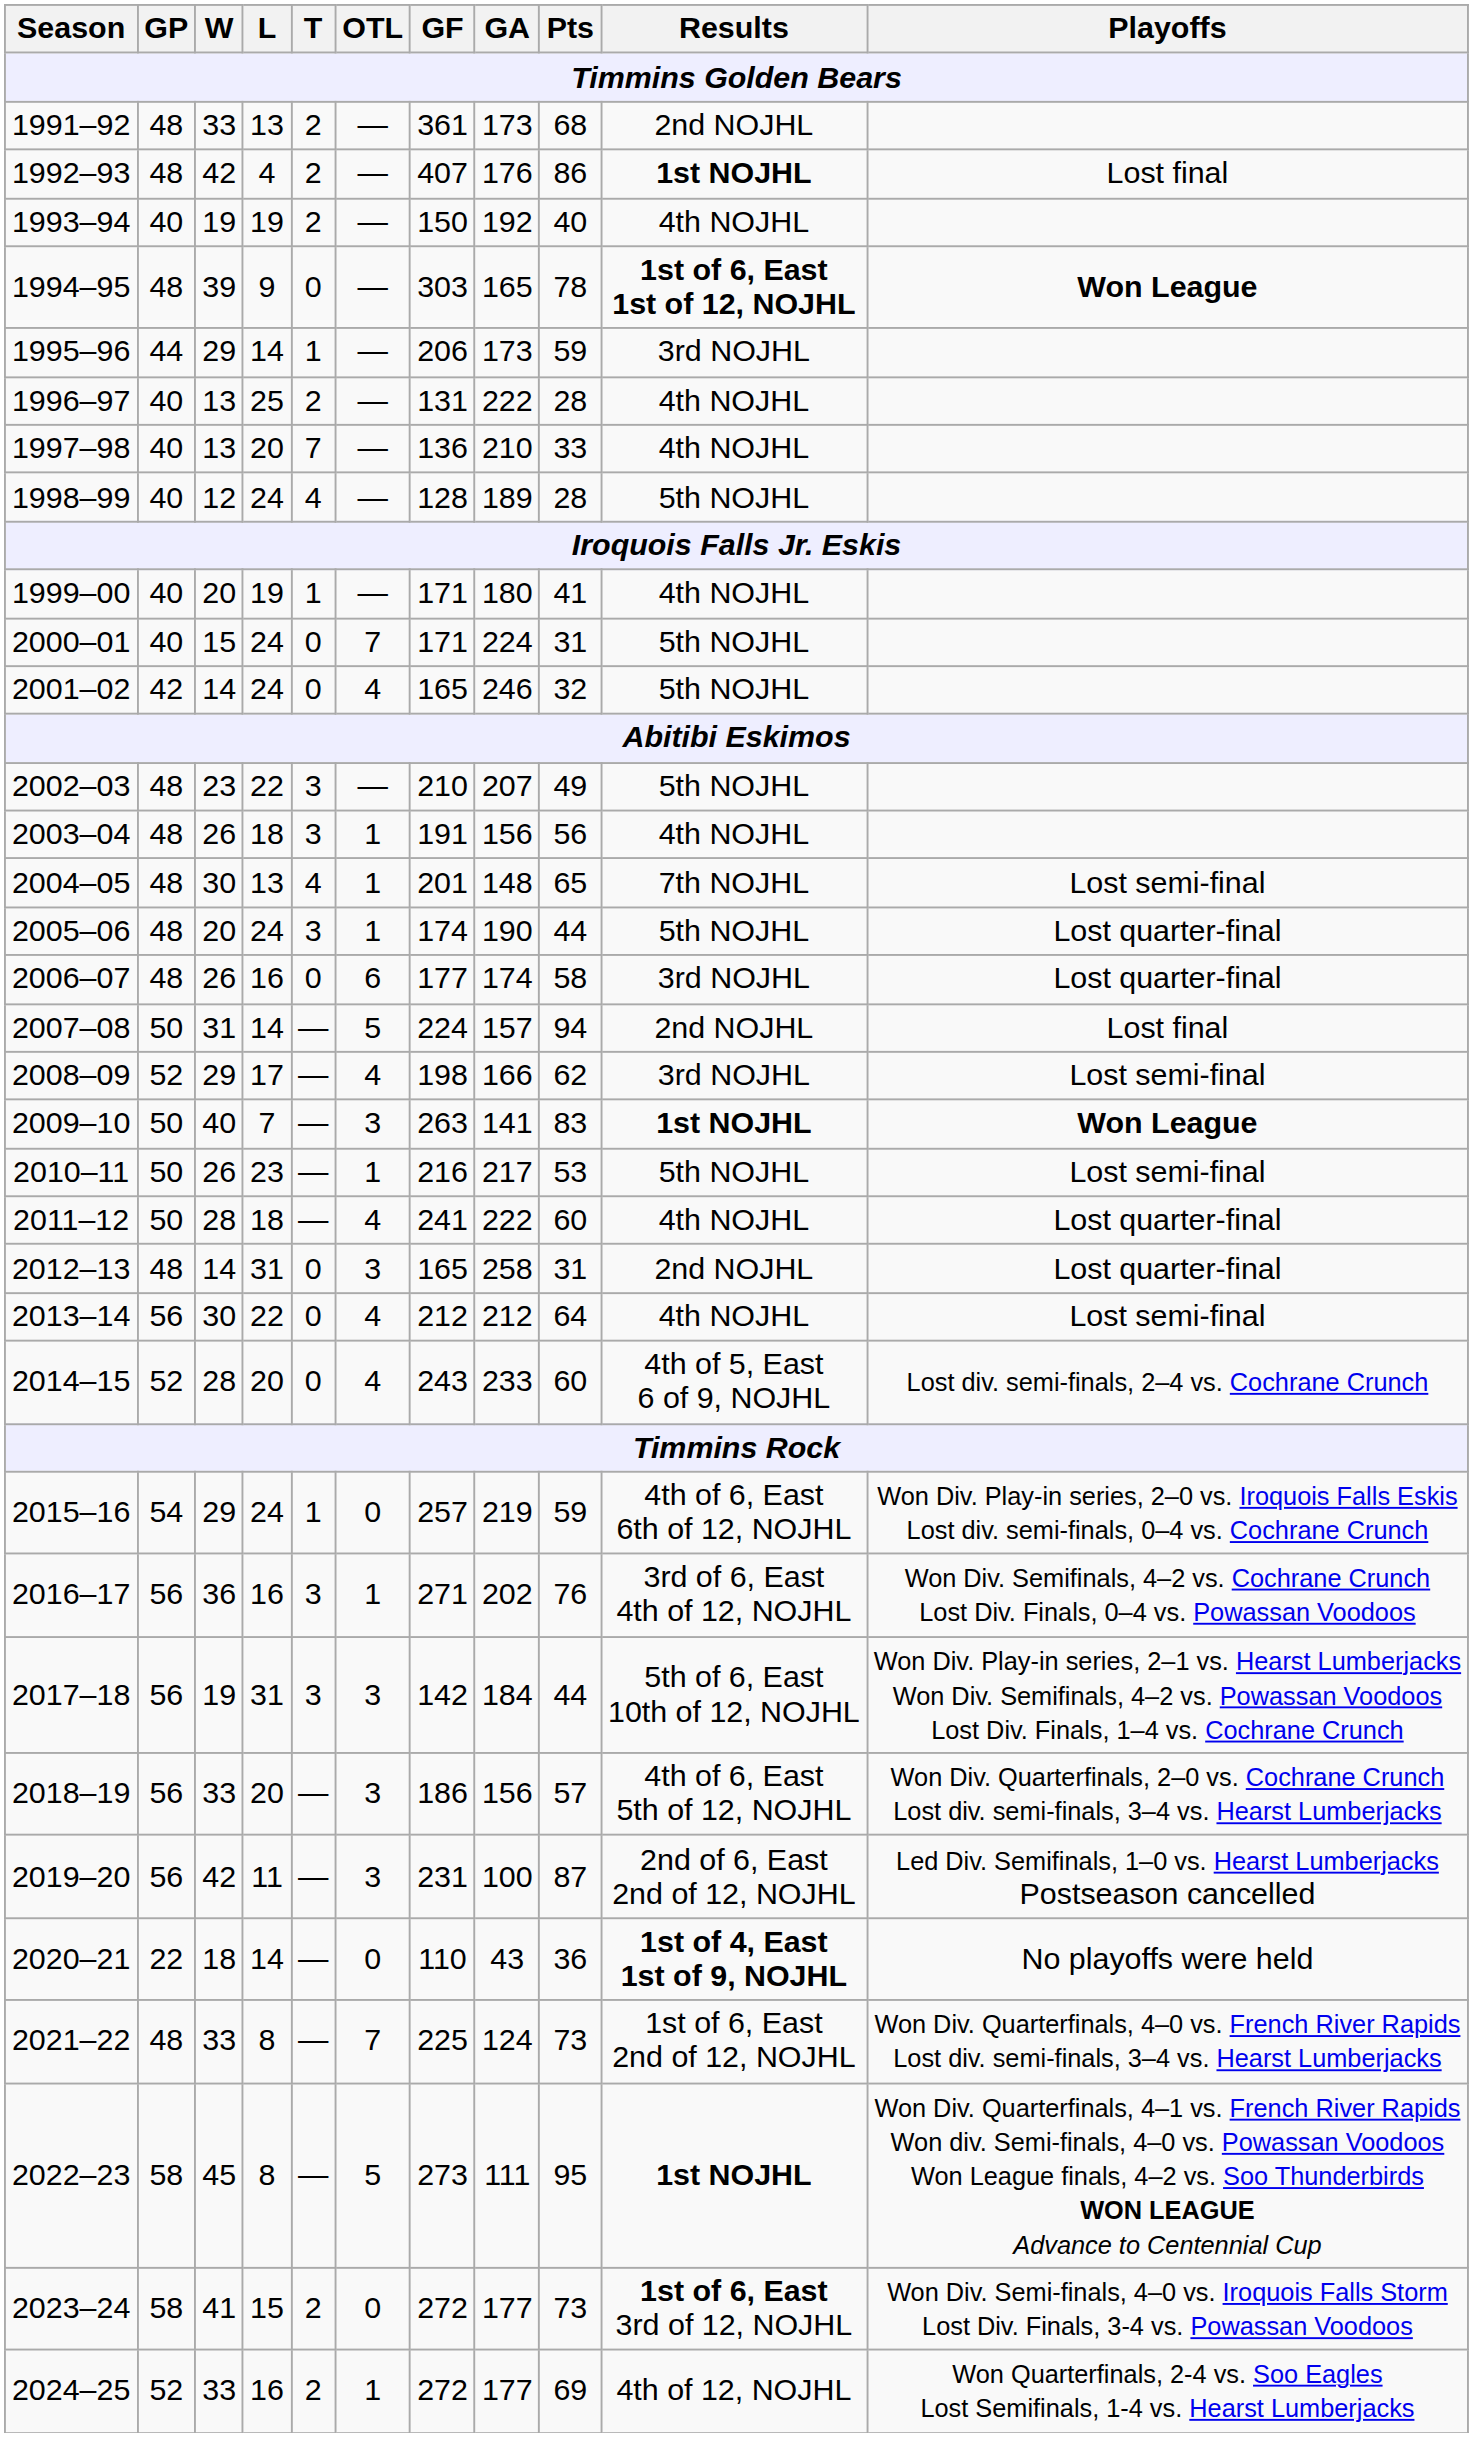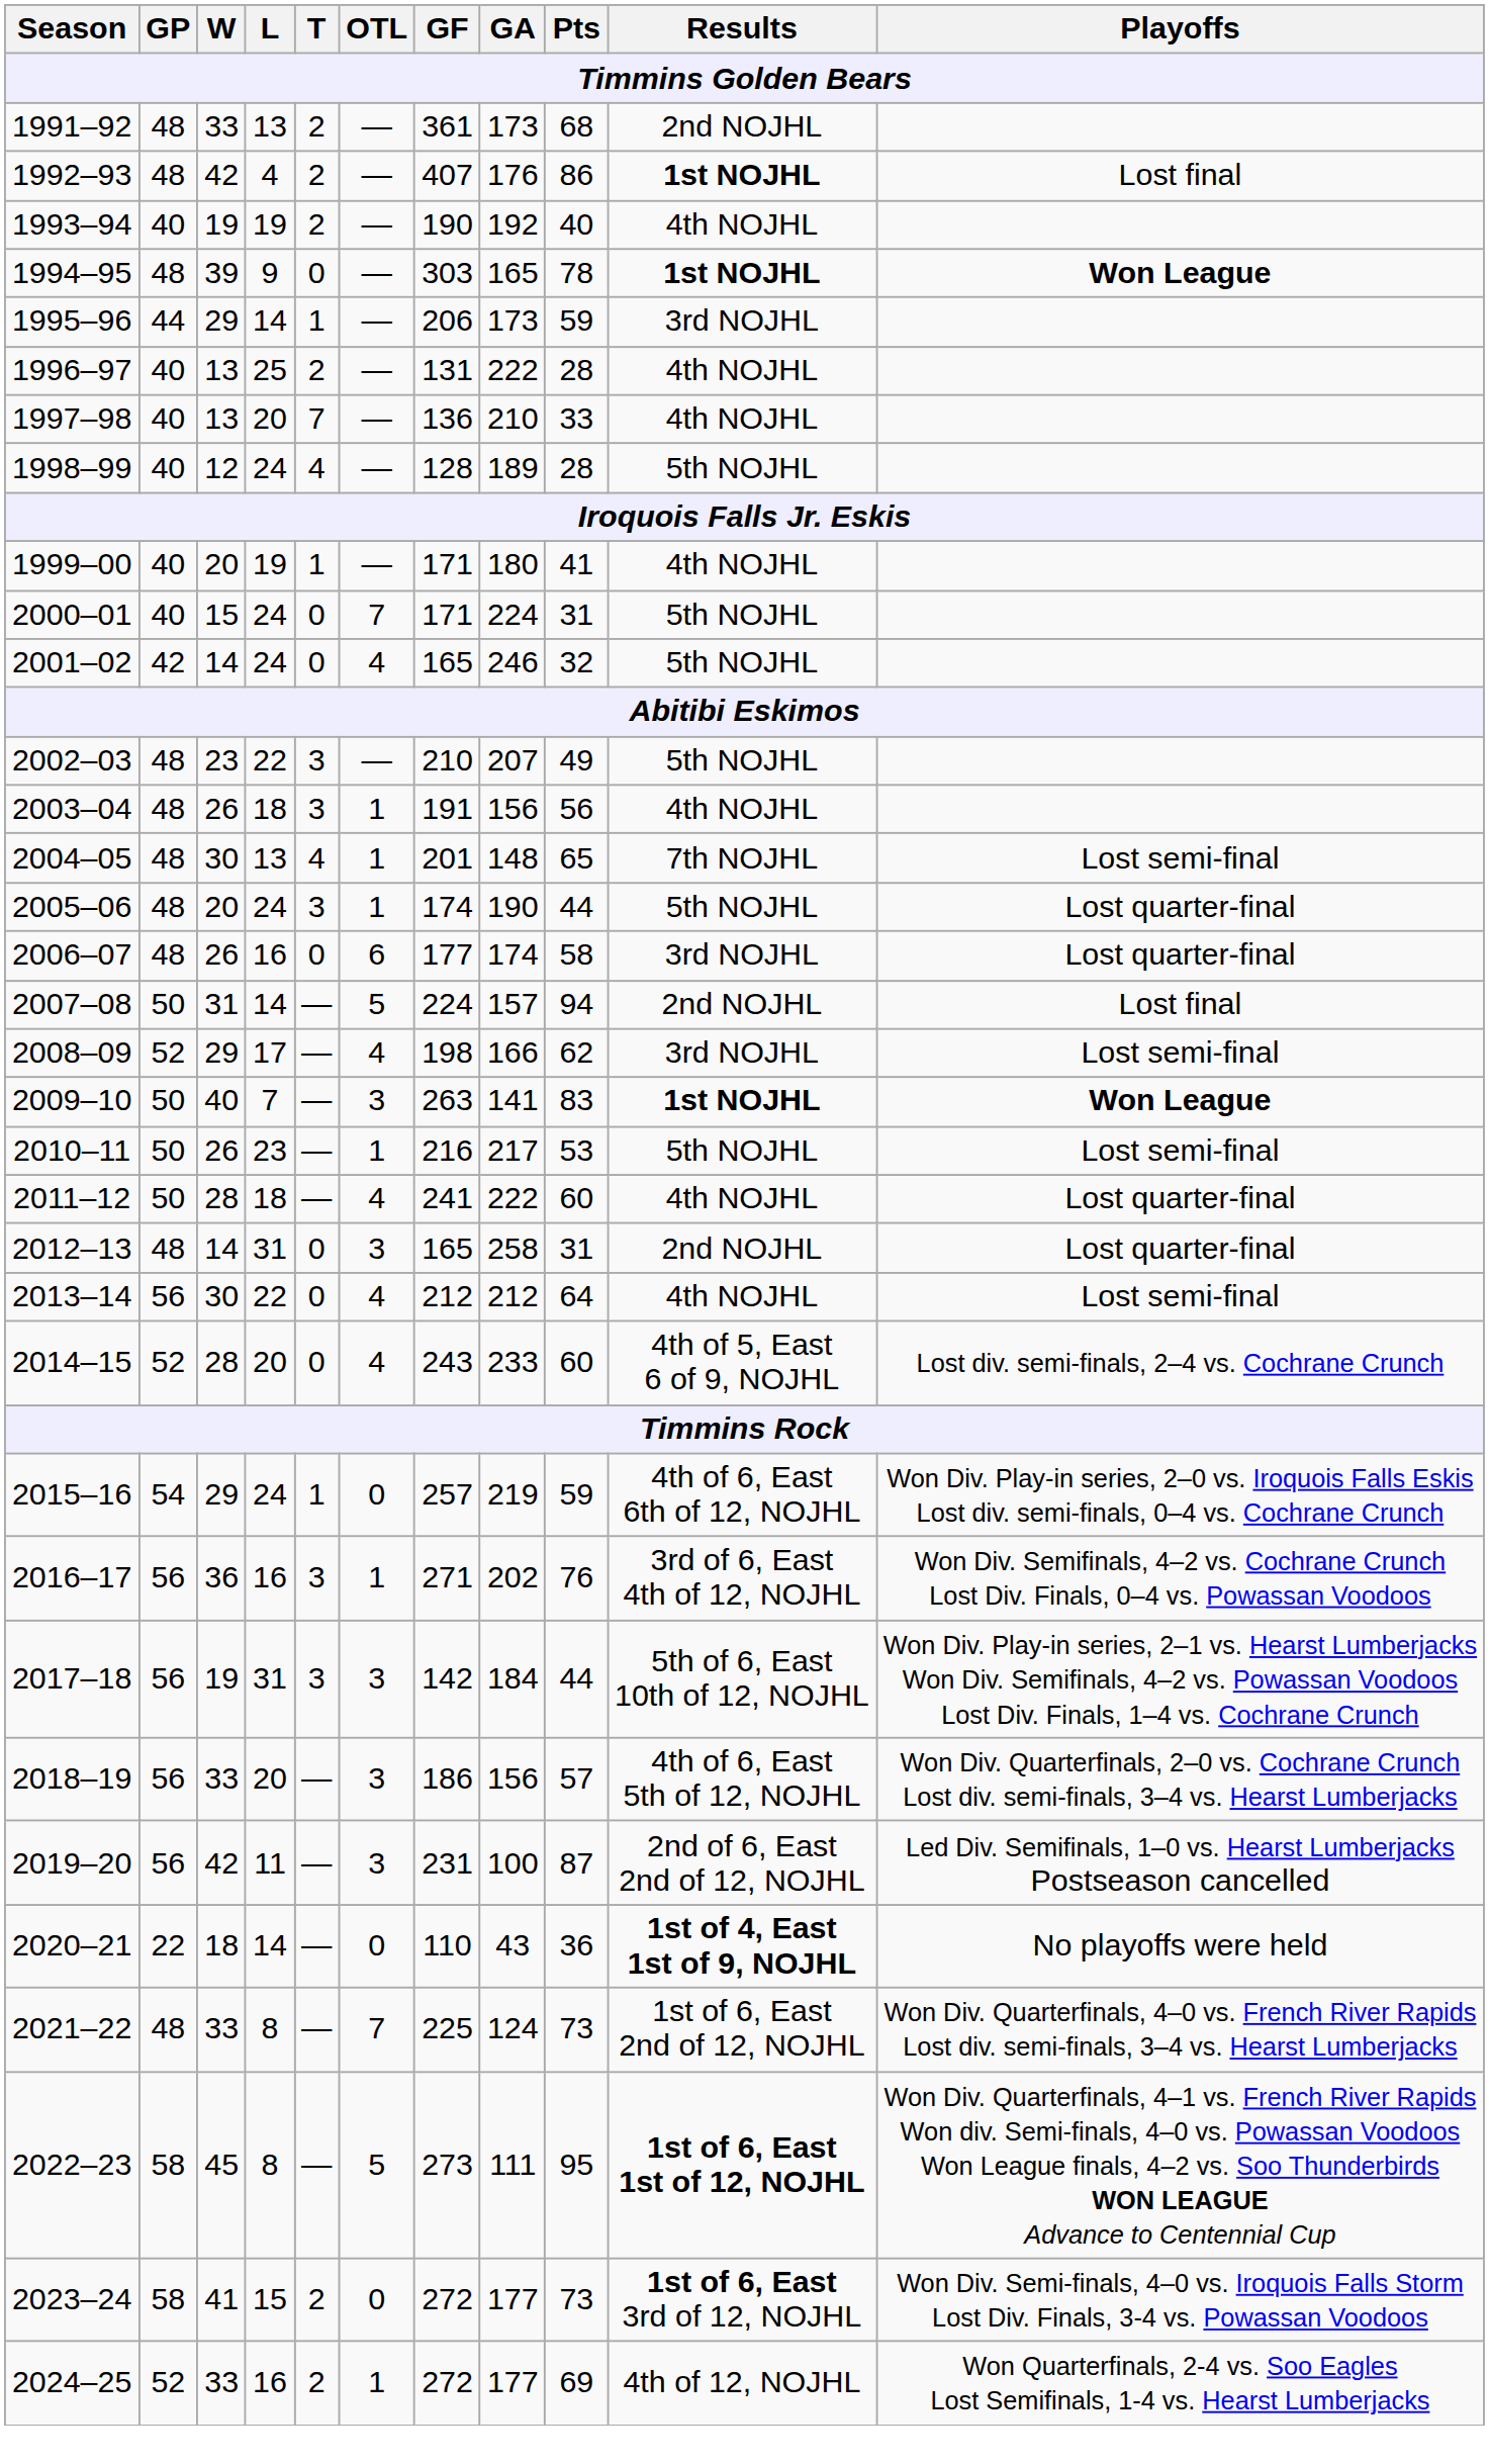1993–94 | GF: 150 -> 190
1994–95 | Results: 1st of 6, East 1st of 12, NOJHL -> 1st NOJHL
2022–23 | Results: 1st NOJHL -> 1st of 6, East 1st of 12, NOJHL
